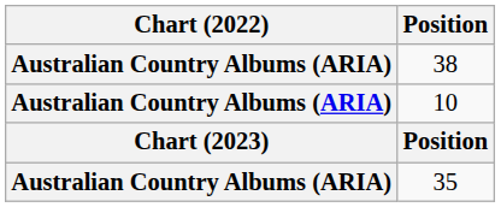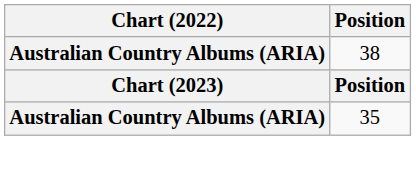- row: Australian Country Albums (ARIA) | 10
